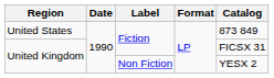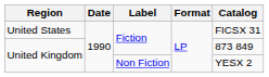United States | Catalog: 873 849 -> FICSX 31
United Kingdom / Fiction | Catalog: FICSX 31 -> 873 849
